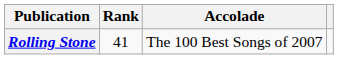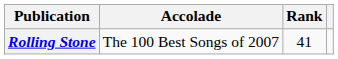columns swapped: Accolade <-> Rank
